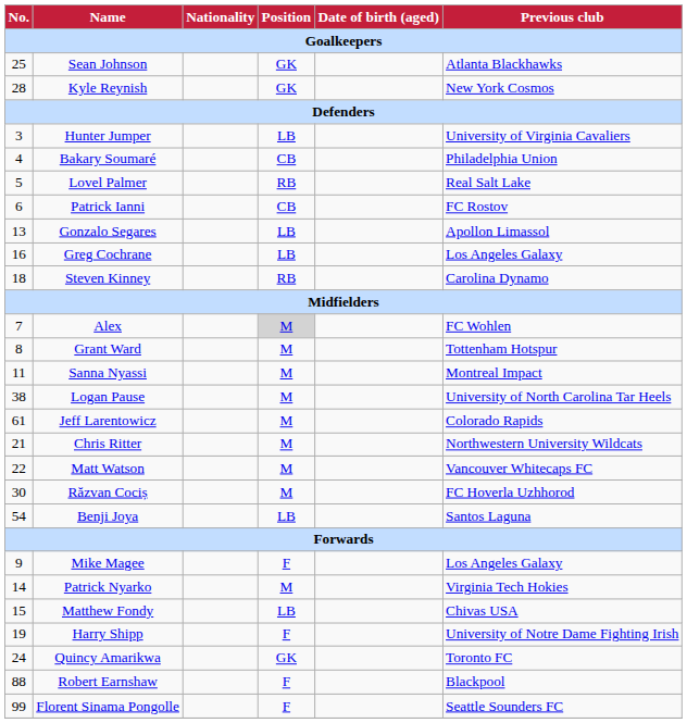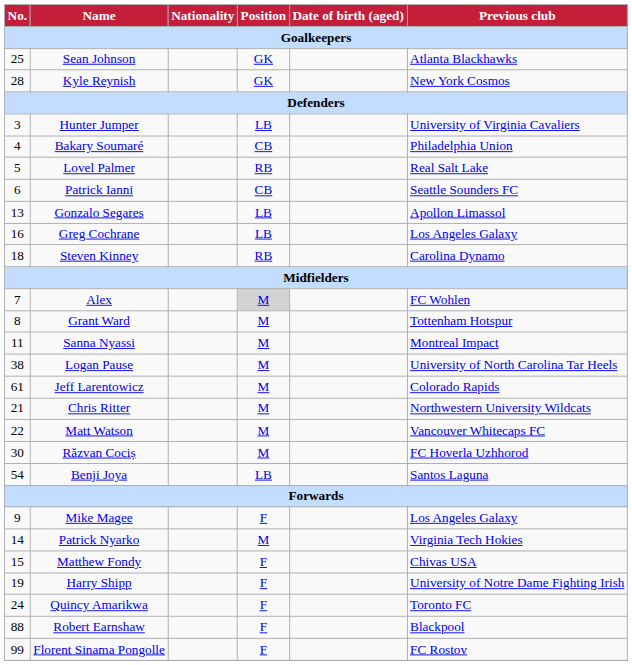Patrick Ianni | Previous club: FC Rostov -> Seattle Sounders FC
Matthew Fondy | Position: LB -> F
Quincy Amarikwa | Position: GK -> F
Florent Sinama Pongolle | Previous club: Seattle Sounders FC -> FC Rostov
